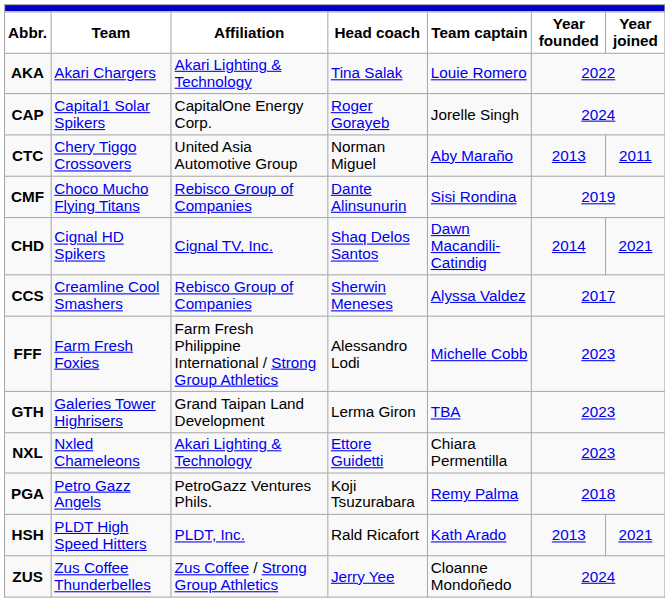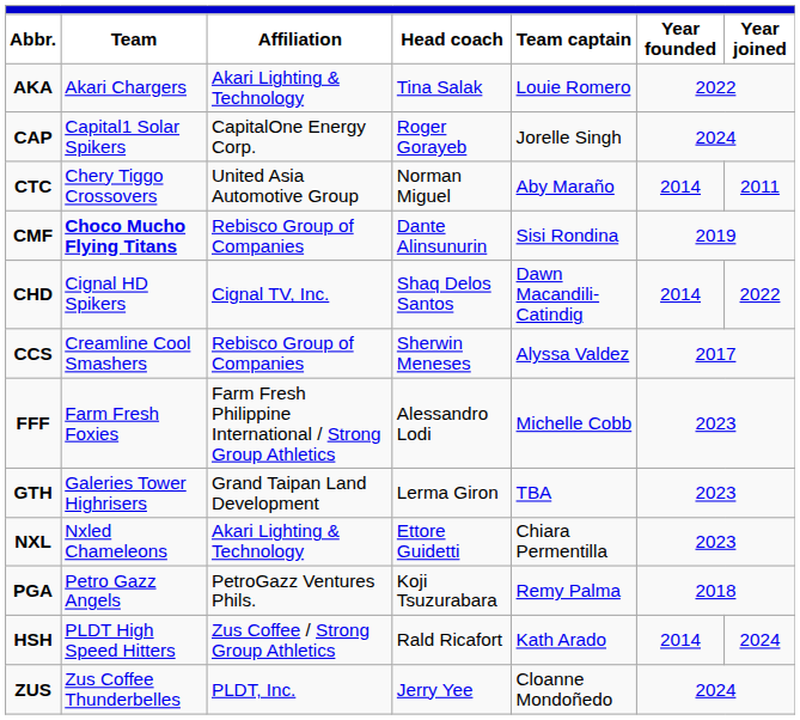CTC | Year founded: 2013 -> 2014
CMF | Team: normal -> bold
CHD | Year joined: 2021 -> 2022
HSH | Affiliation: PLDT, Inc. -> Zus Coffee / Strong Group Athletics
HSH | Year founded: 2013 -> 2014
HSH | Year joined: 2021 -> 2024
ZUS | Affiliation: Zus Coffee / Strong Group Athletics -> PLDT, Inc.
